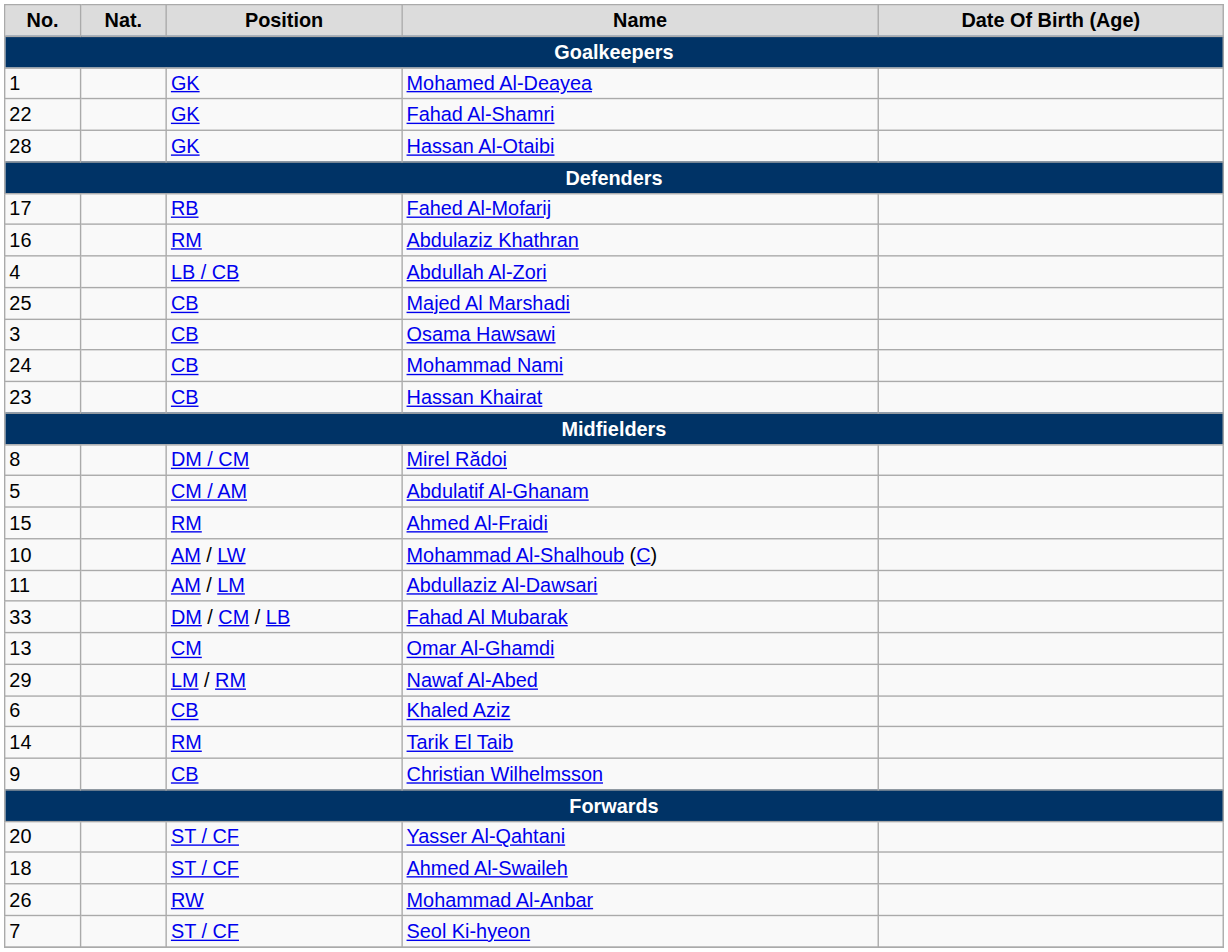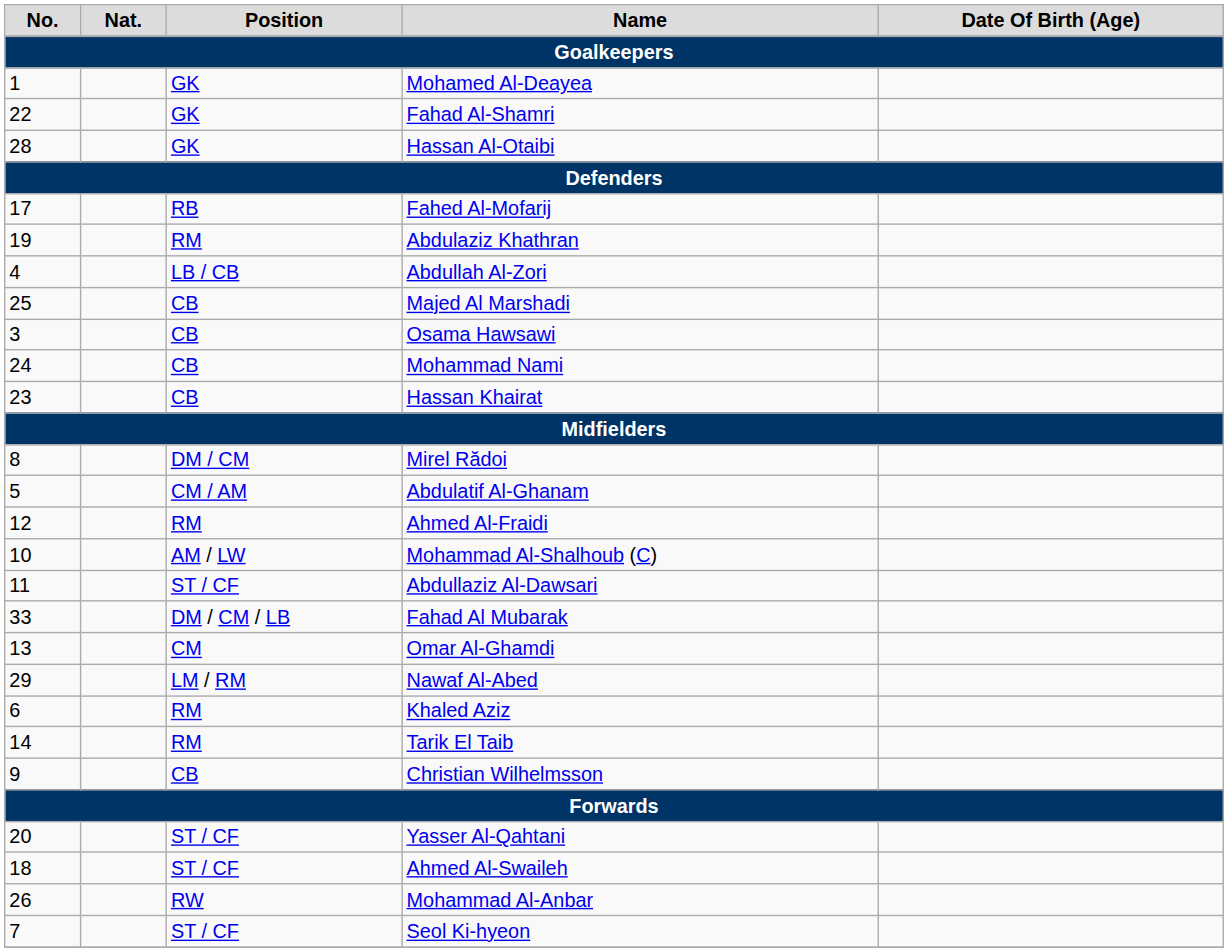Abdulaziz Khathran | No.: 16 -> 19
Ahmed Al-Fraidi | No.: 15 -> 12
Abdullaziz Al-Dawsari | Position: AM / LM -> ST / CF
Khaled Aziz | Position: CB -> RM
